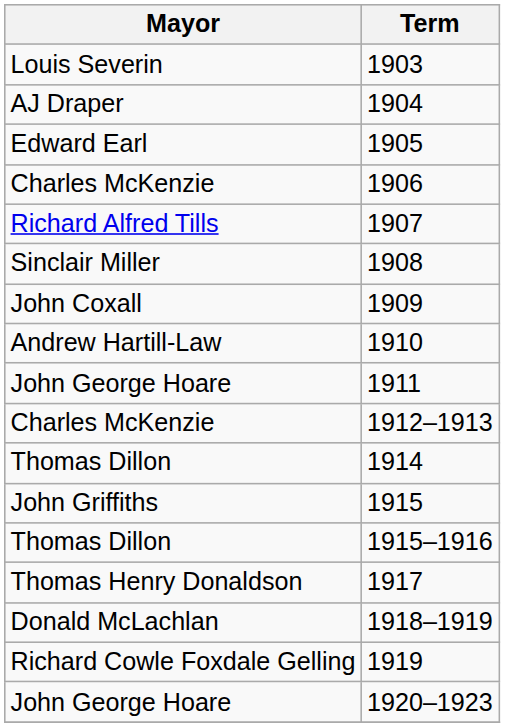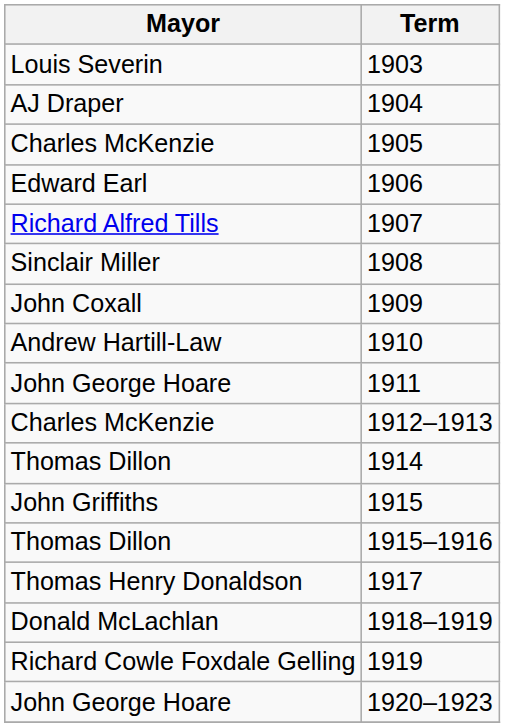1905 | Mayor: Edward Earl -> Charles McKenzie
1906 | Mayor: Charles McKenzie -> Edward Earl
